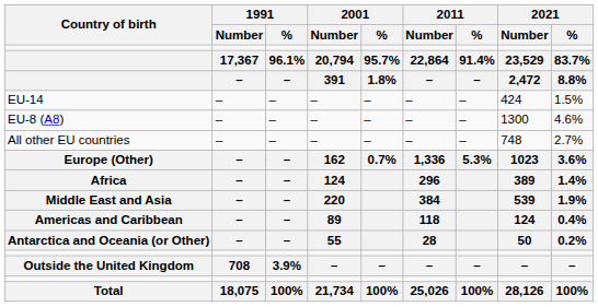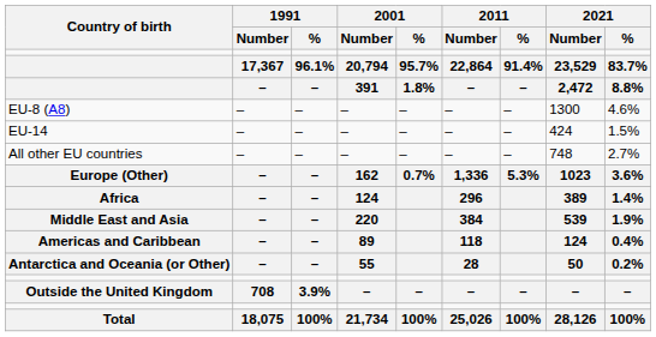rows swapped: EU-14 <-> EU-8 (A8)
